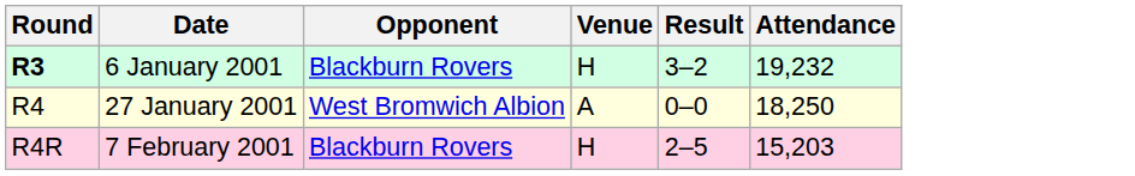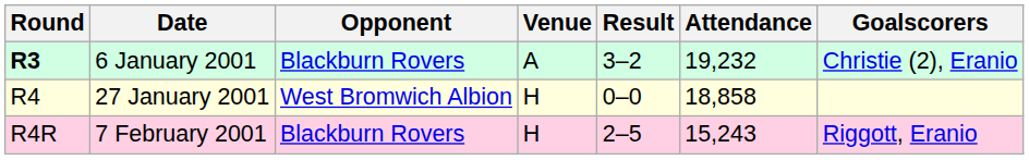+ column: Goalscorers | Christie (2), Eranio | Riggott, Eranio
6 January 2001 | Venue: H -> A
27 January 2001 | Venue: A -> H
27 January 2001 | Attendance: 18,250 -> 18,858
7 February 2001 | Attendance: 15,203 -> 15,243
